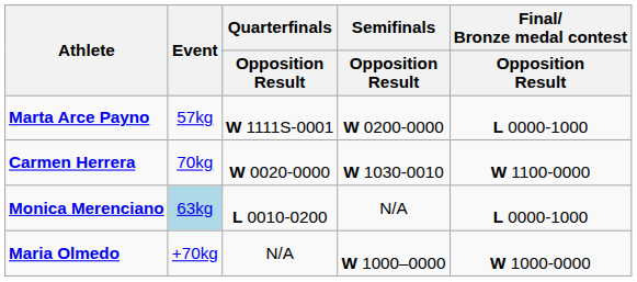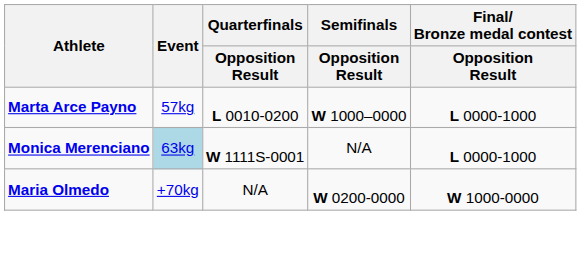Marta Arce Payno | Quarterfinals / Opposition Result: W 1111S-0001 -> L 0010-0200
Marta Arce Payno | Semifinals / Opposition Result: W 0200-0000 -> W 1000–0000
- row: Carmen Herrera | 70kg | W 0020-0000 | W 1030-0010 | W 1100-0000
Monica Merenciano | Quarterfinals / Opposition Result: L 0010-0200 -> W 1111S-0001
Maria Olmedo | Semifinals / Opposition Result: W 1000–0000 -> W 0200-0000
